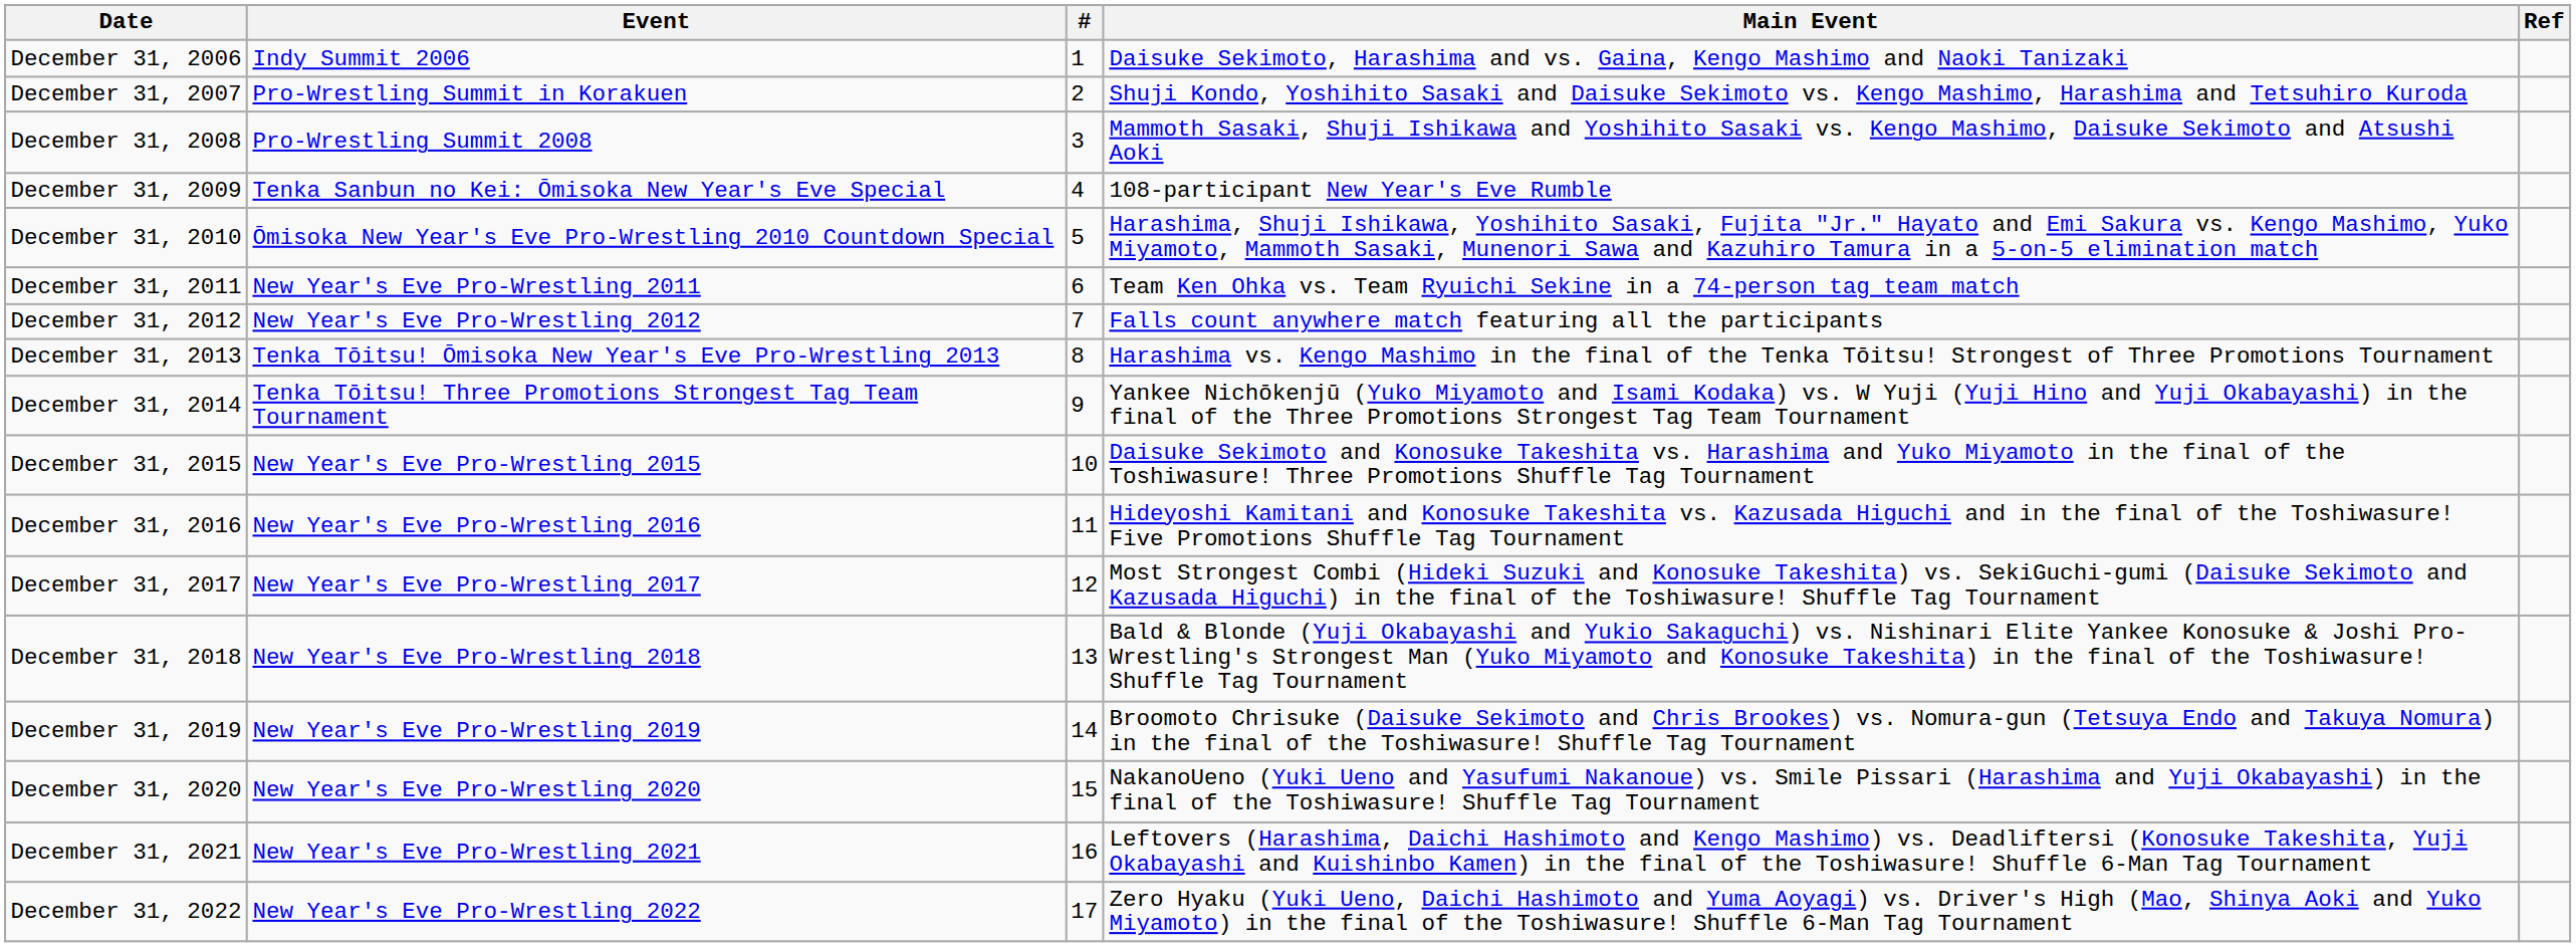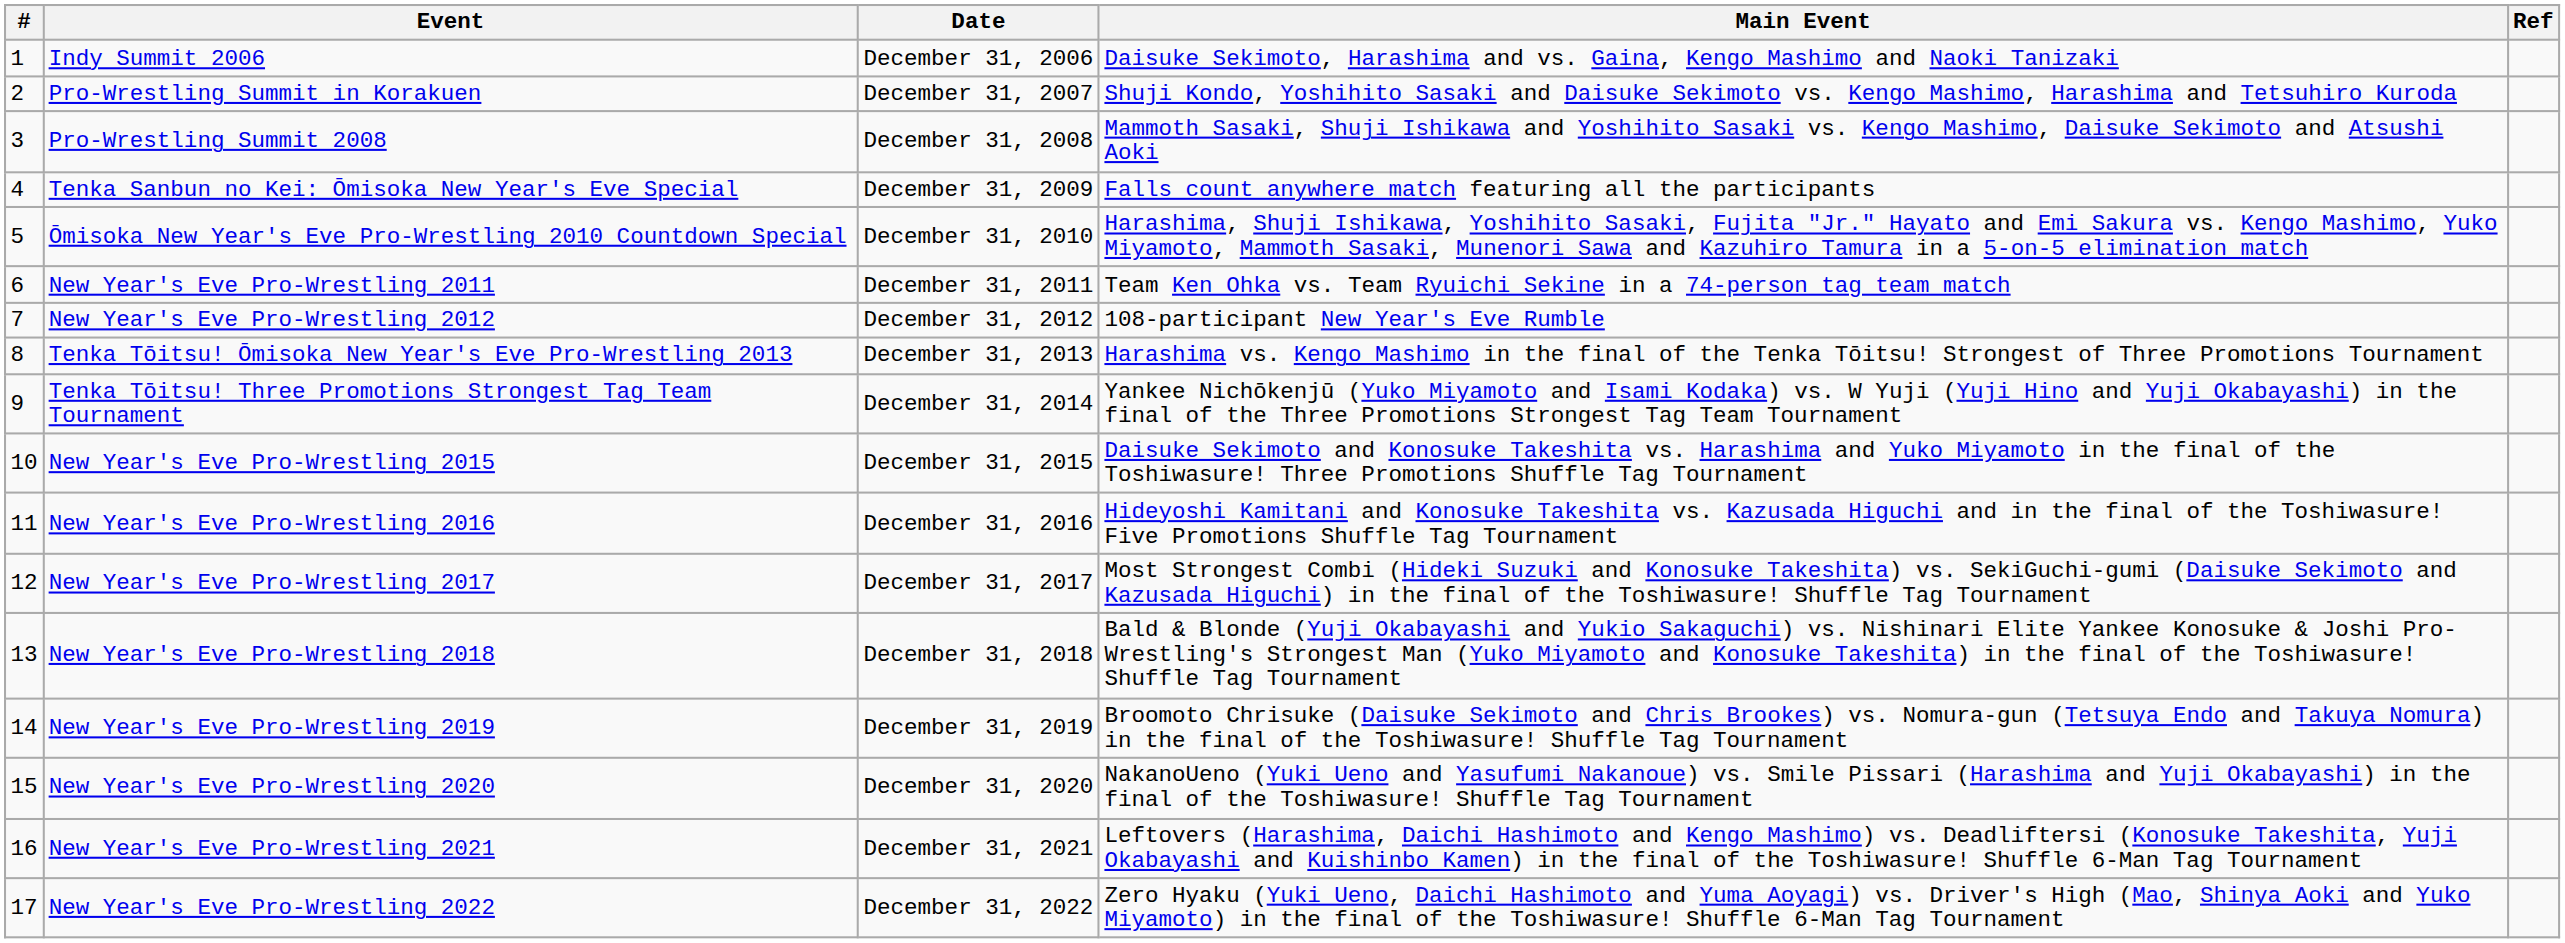columns swapped: # <-> Date
Tenka Sanbun no Kei: Ōmisoka New Year's Eve Special | Main Event: 108-participant New Year's Eve Rumble -> Falls count anywhere match featuring all the participants
New Year's Eve Pro-Wrestling 2012 | Main Event: Falls count anywhere match featuring all the participants -> 108-participant New Year's Eve Rumble
